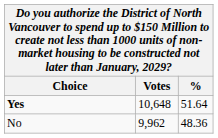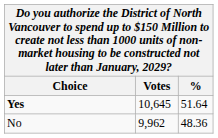Yes | Votes: 10,648 -> 10,645
